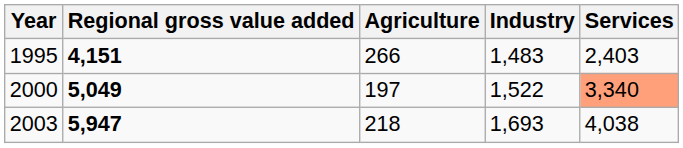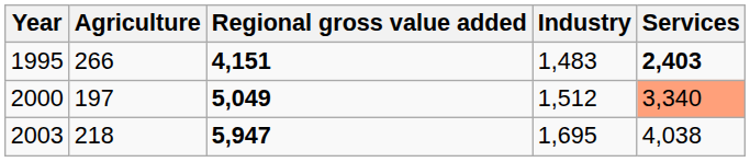columns swapped: Regional gross value added <-> Agriculture
1995 | Services: normal -> bold
2000 | Industry: 1,522 -> 1,512
2003 | Industry: 1,693 -> 1,695
